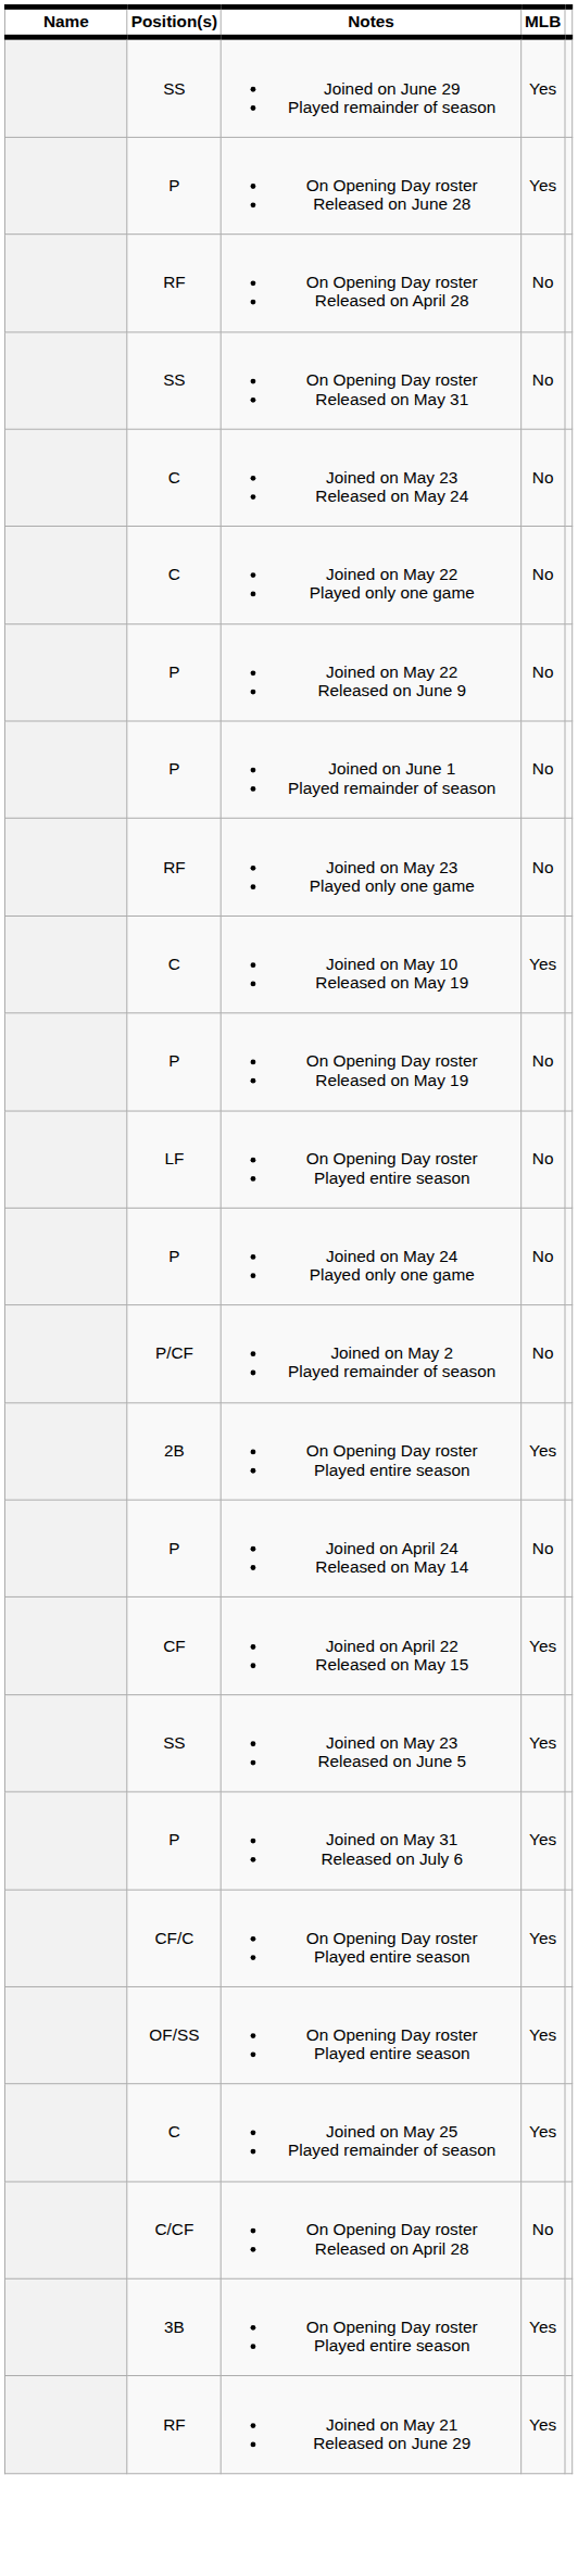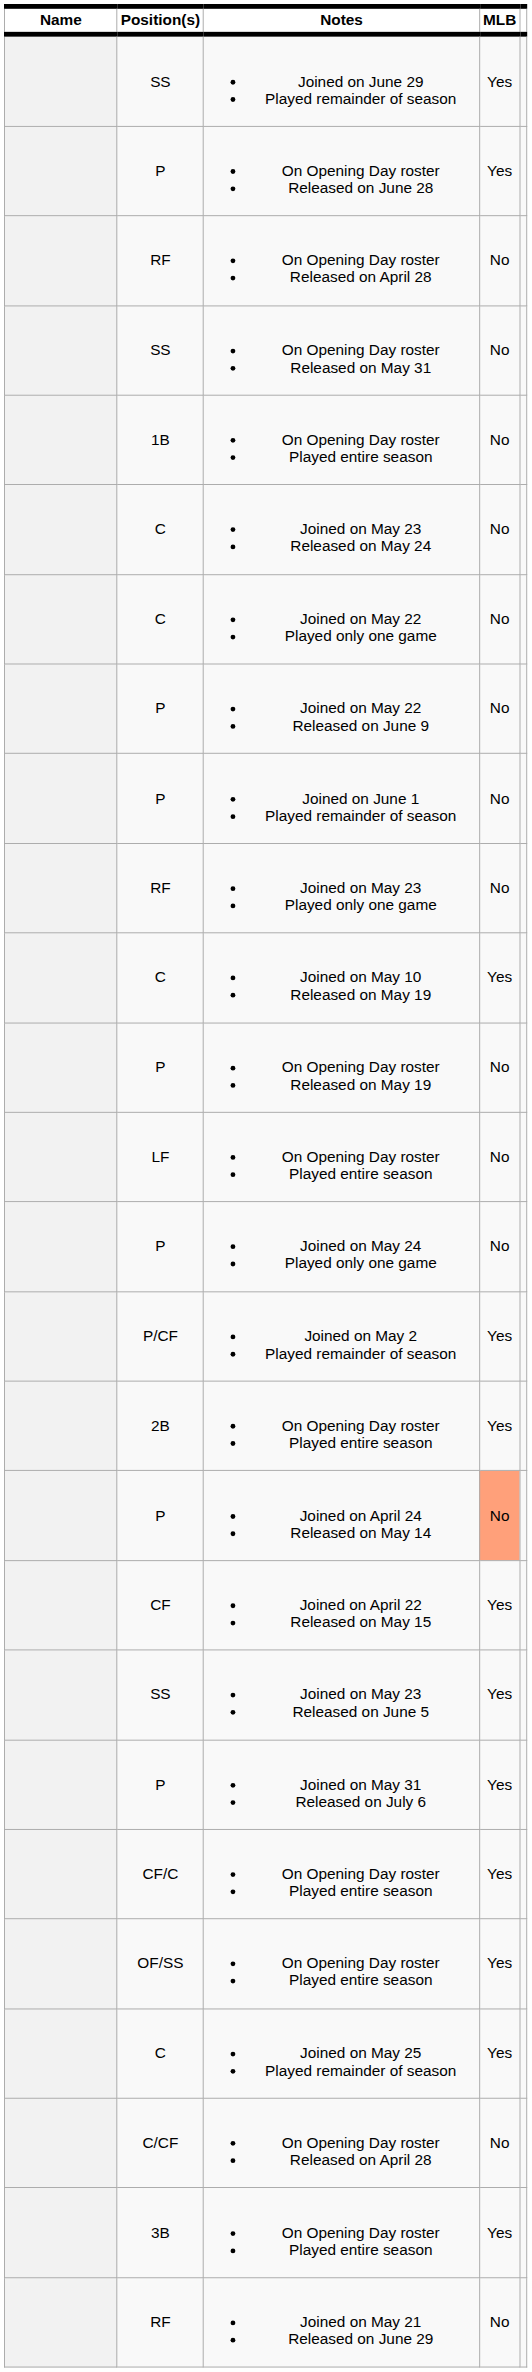+ row: 1B | On Opening Day roster Played entire season | No
Joined on May 2 Played remainder of season | MLB: No -> Yes
Joined on April 24 Released on May 14 | MLB: no background -> lightsalmon background
Joined on May 21 Released on June 29 | MLB: Yes -> No
